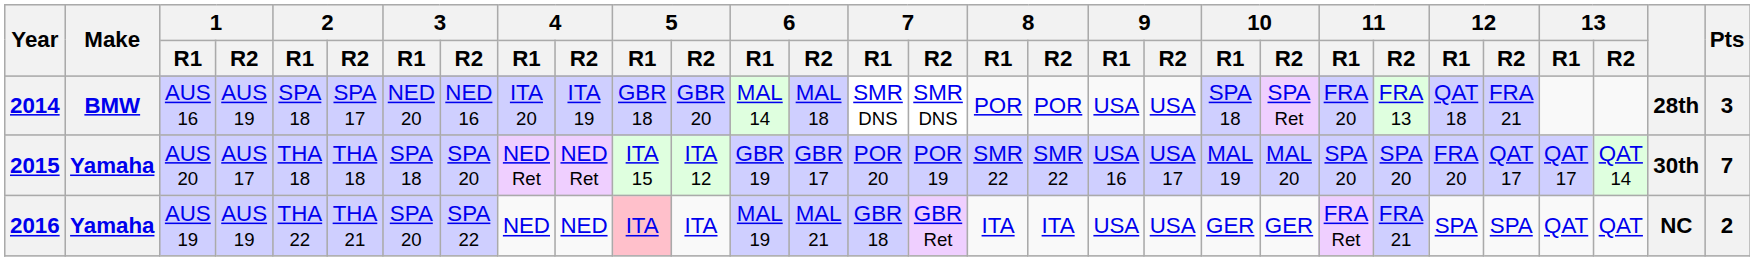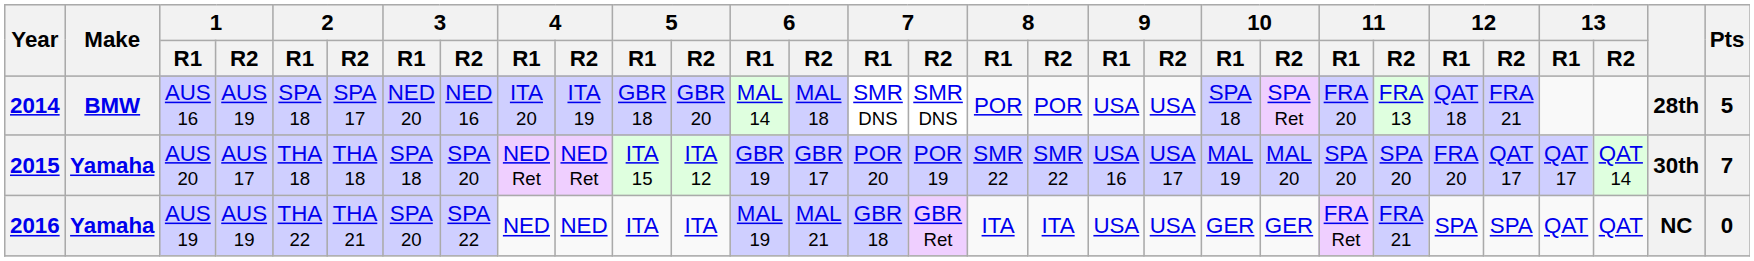2014 | Pts: 3 -> 5
2016 | 5 / R1: pink background -> no background
2016 | Pts: 2 -> 0
